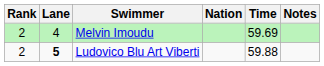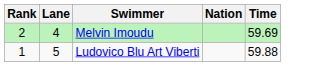- column: Notes
Ludovico Blu Art Viberti | Rank: 2 -> 1
Ludovico Blu Art Viberti | Lane: bold -> normal
